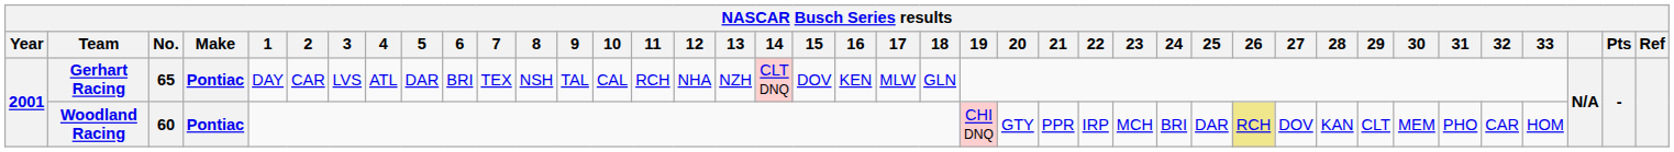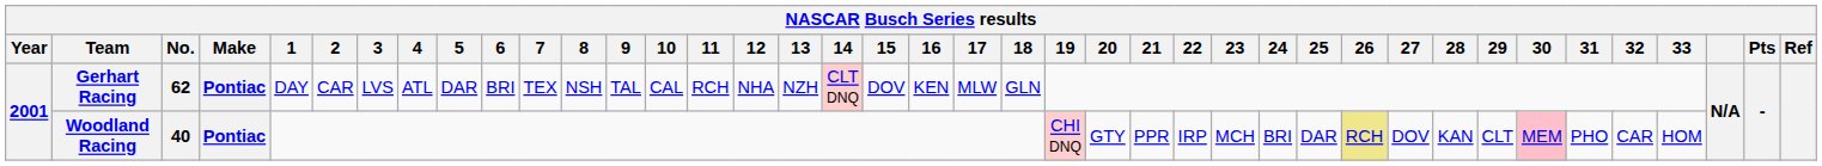Gerhart Racing | No.: 65 -> 62
Woodland Racing | No.: 60 -> 40
Woodland Racing | 30: no background -> pink background
